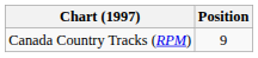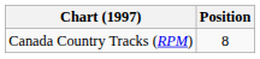Canada Country Tracks (RPM) | Position: 9 -> 8
